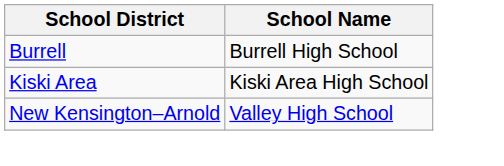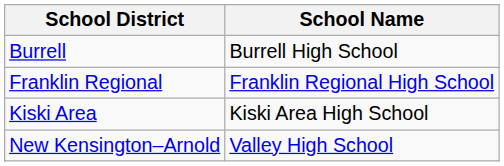+ row: Franklin Regional | Franklin Regional High School
